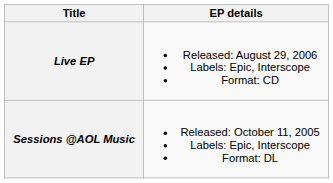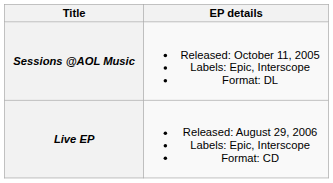rows swapped: Sessions @AOL Music <-> Live EP
